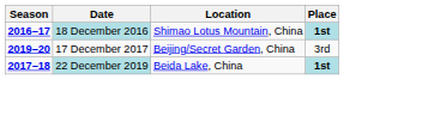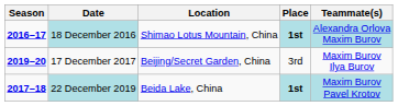+ column: Teammate(s) | Alexandra Orlova Maxim Burov | Maxim Burov Ilya Burov | Maxim Burov Pavel Krotov
